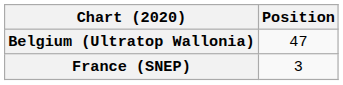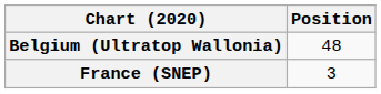Belgium (Ultratop Wallonia) | Position: 47 -> 48
